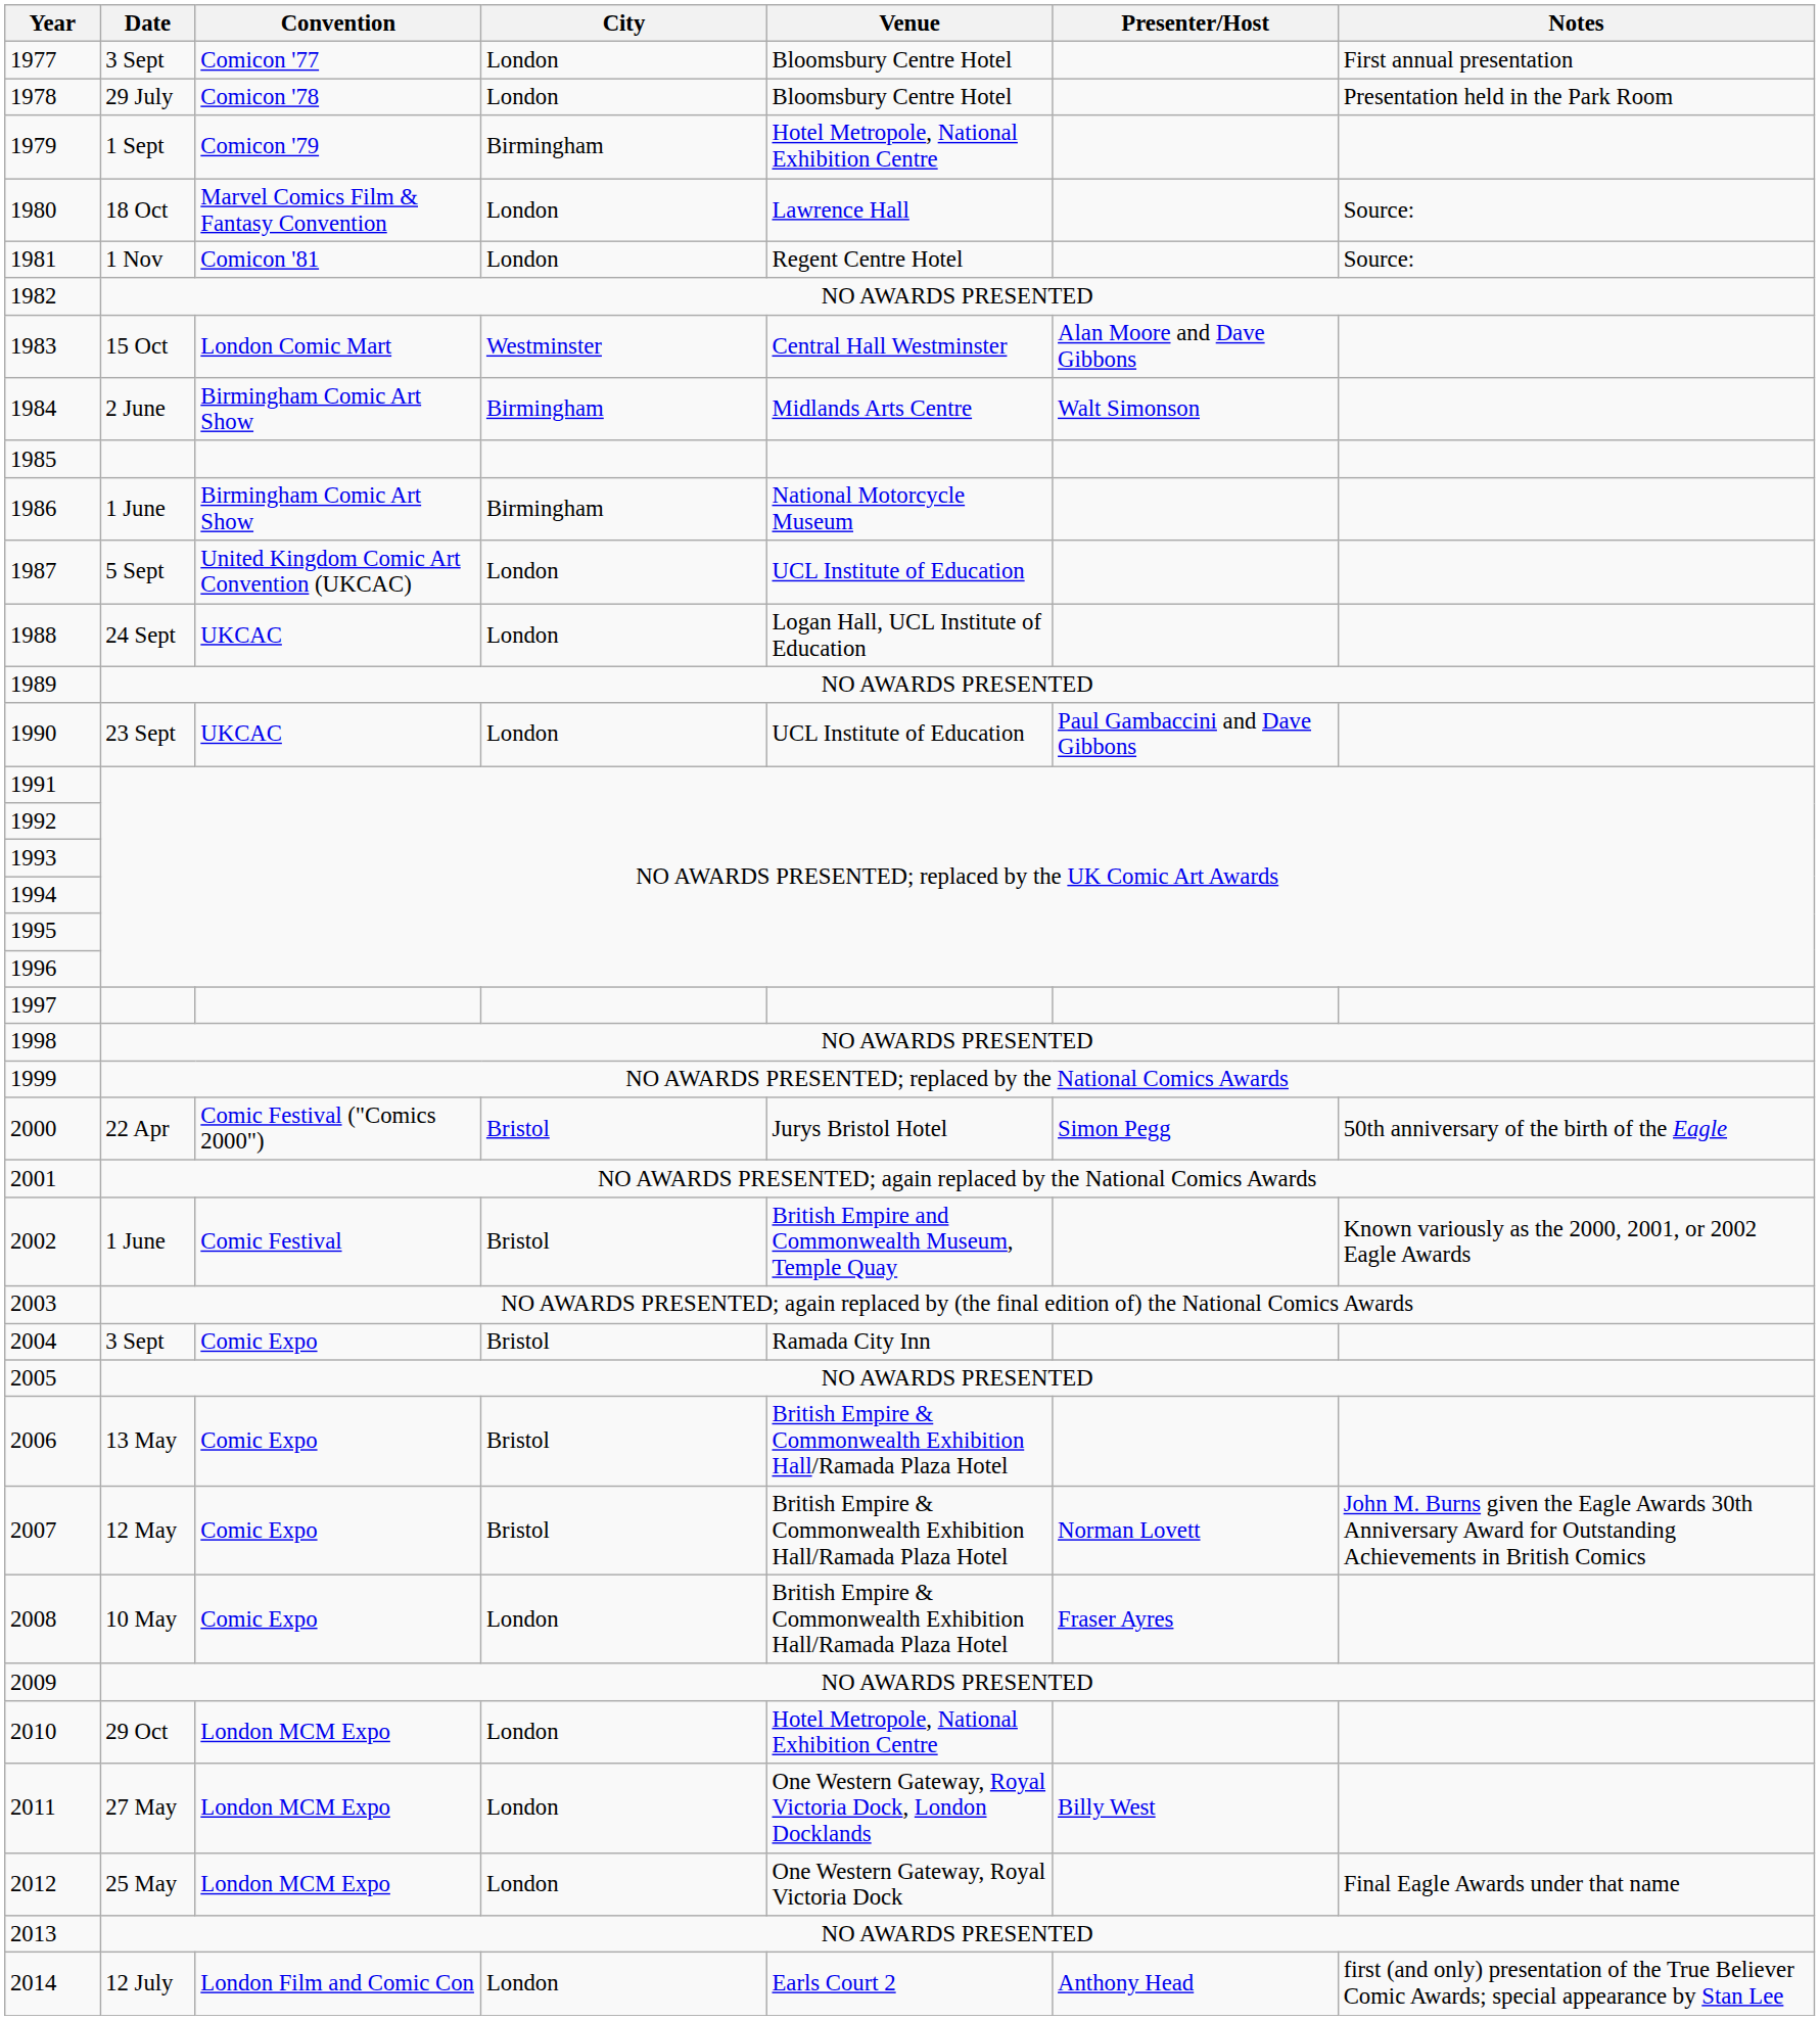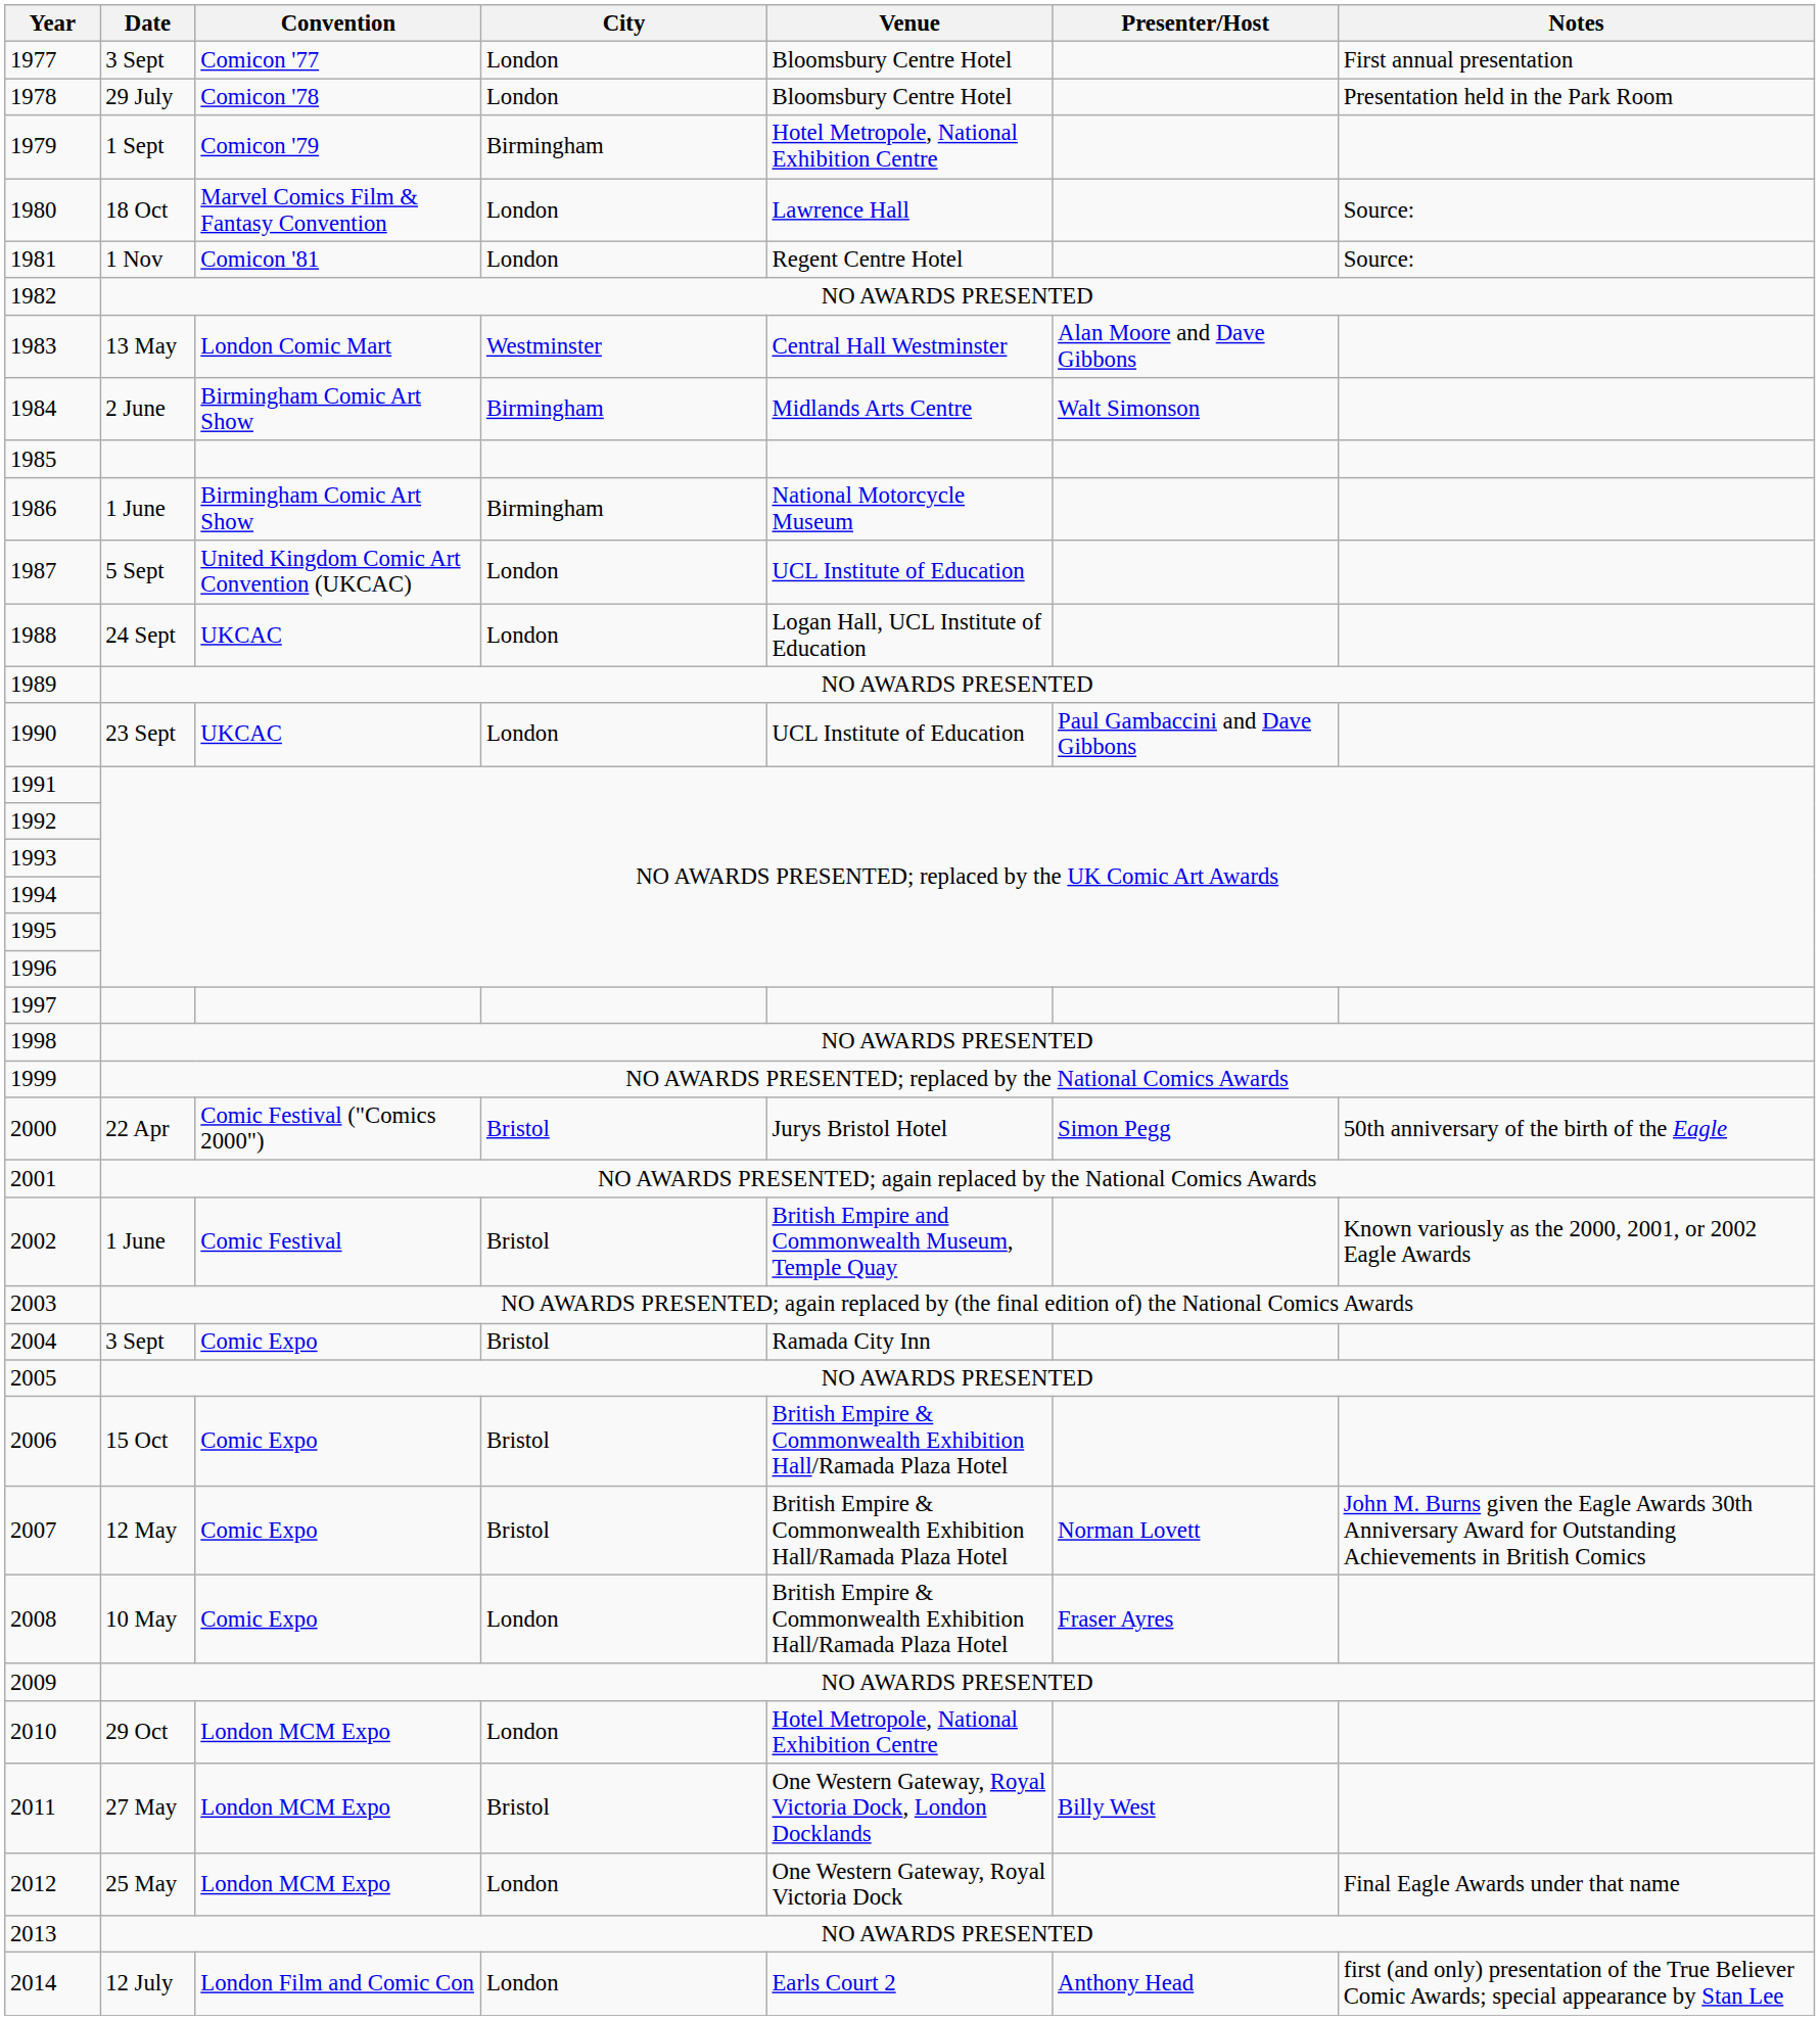1983 | Date: 15 Oct -> 13 May
2006 | Date: 13 May -> 15 Oct
2011 | City: London -> Bristol
